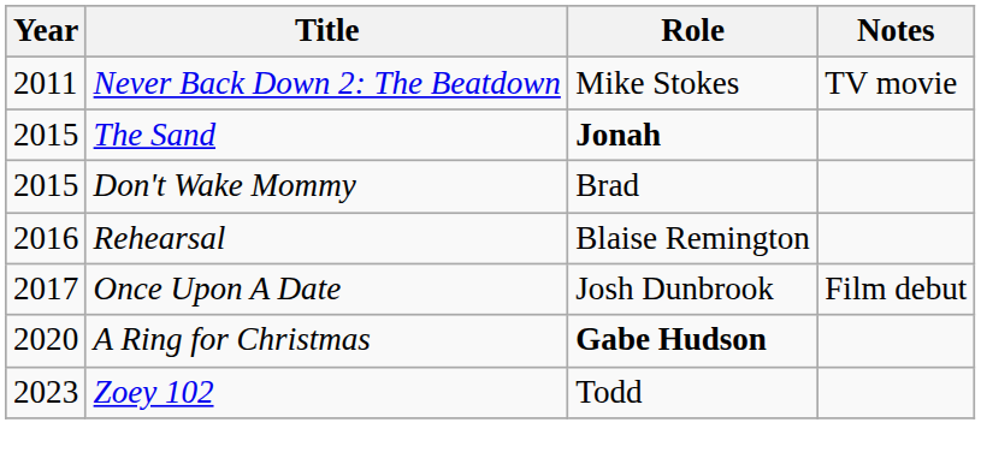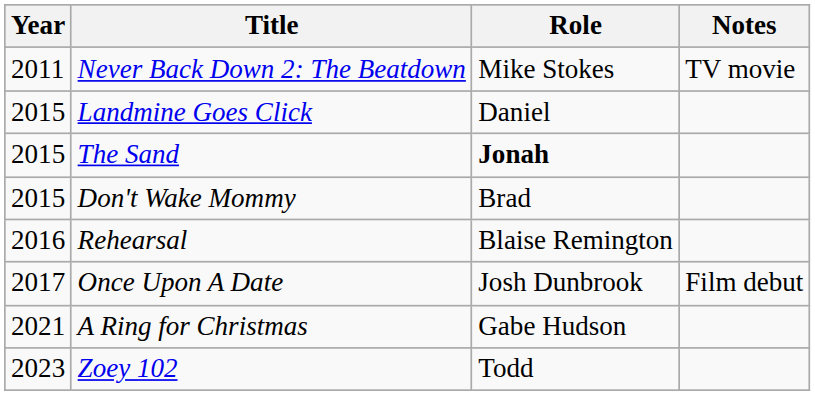+ row: 2015 | Landmine Goes Click | Daniel
A Ring for Christmas | Year: 2020 -> 2021
A Ring for Christmas | Role: bold -> normal
